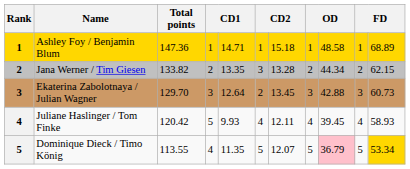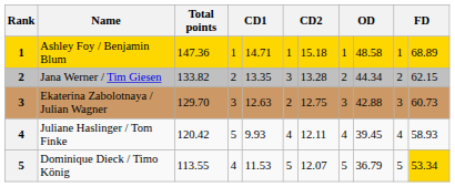Ekaterina Zabolotnaya / Julian Wagner | column 5: 12.64 -> 12.63
Ekaterina Zabolotnaya / Julian Wagner | column 7: 13.45 -> 12.75
Dominique Dieck / Timo König | column 5: 11.35 -> 11.53
Dominique Dieck / Timo König | column 9: pink background -> no background
